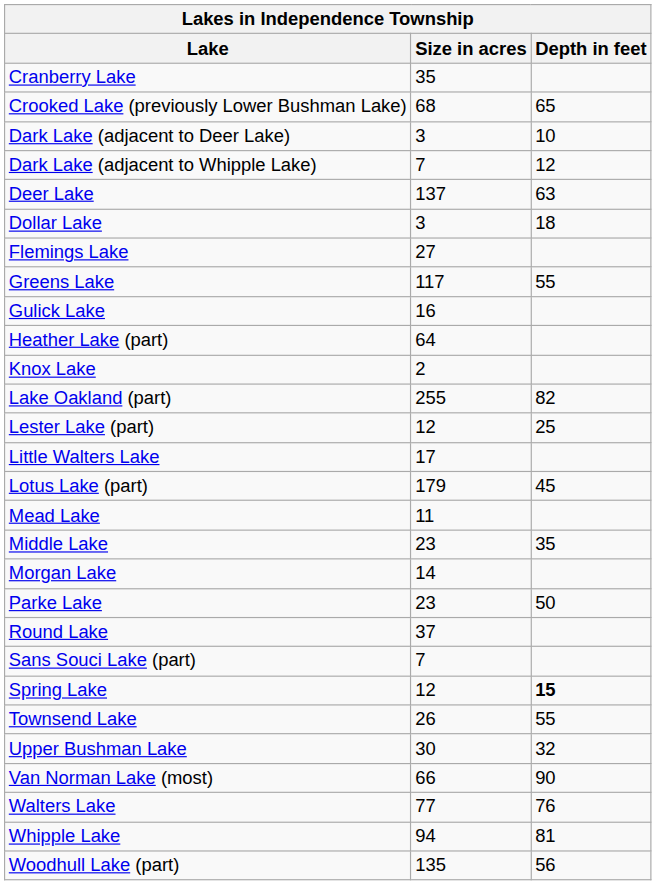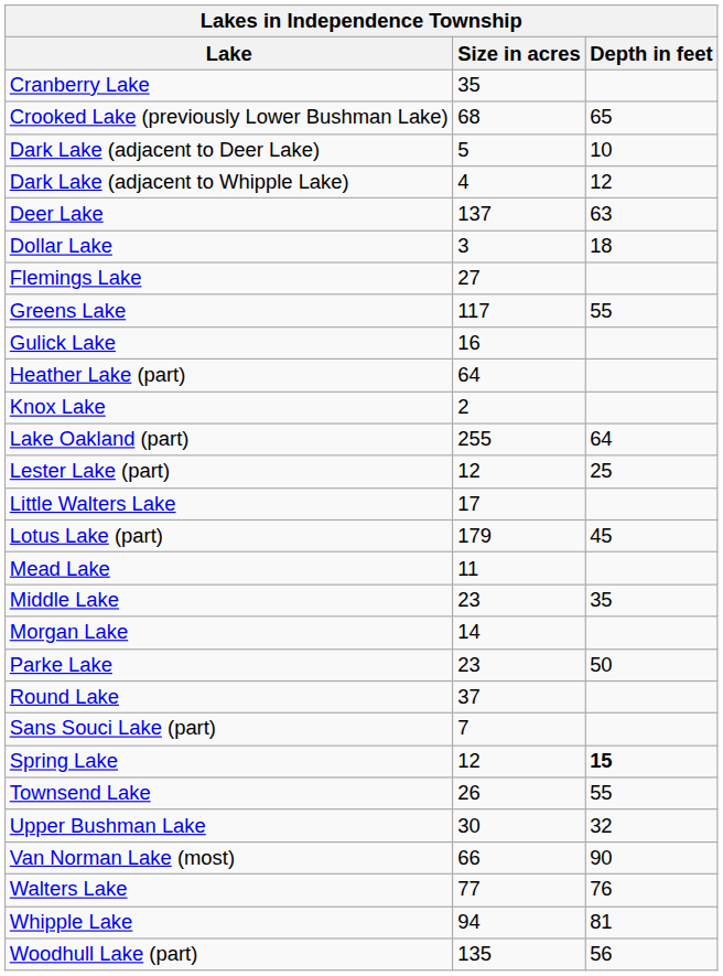Dark Lake (adjacent to Deer Lake) | Size in acres: 3 -> 5
Dark Lake (adjacent to Whipple Lake) | Size in acres: 7 -> 4
Lake Oakland (part) | Depth in feet: 82 -> 64
